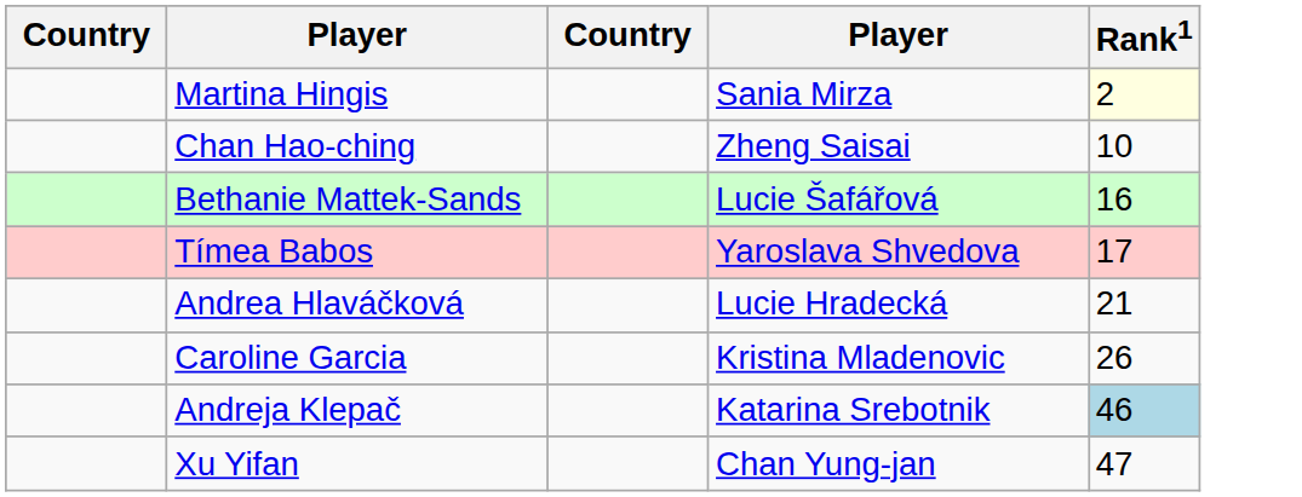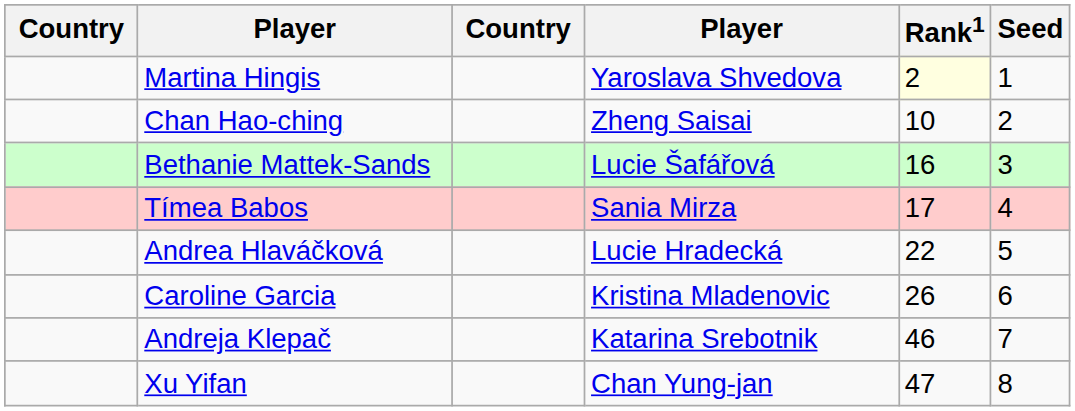+ column: Seed | 1 | 2 | 3 | 4 | 5 | 6 | 7 | 8
Martina Hingis | column 4: Sania Mirza -> Yaroslava Shvedova
Tímea Babos | column 4: Yaroslava Shvedova -> Sania Mirza
Andrea Hlaváčková | Rank1: 21 -> 22
Andreja Klepač | Rank1: lightblue background -> no background
